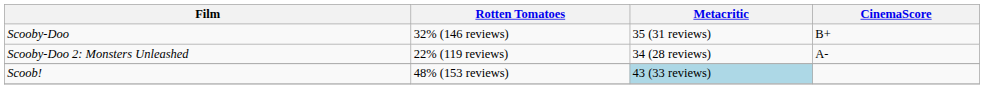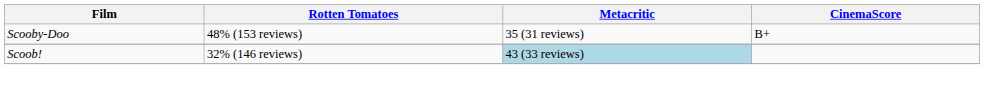Scooby-Doo | Rotten Tomatoes: 32% (146 reviews) -> 48% (153 reviews)
- row: Scooby-Doo 2: Monsters Unleashed | 22% (119 reviews) | 34 (28 reviews) | A-
Scoob! | Rotten Tomatoes: 48% (153 reviews) -> 32% (146 reviews)
